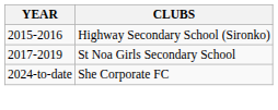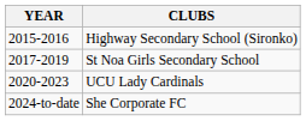+ row: 2020-2023 | UCU Lady Cardinals
